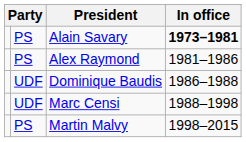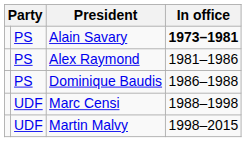Dominique Baudis | column 2: UDF -> PS
Martin Malvy | column 2: PS -> UDF
